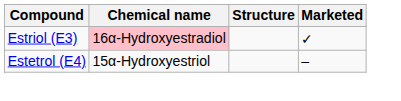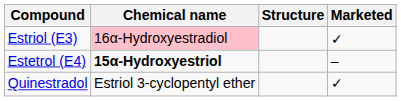Estetrol (E4) | Chemical name: normal -> bold
+ row: Quinestradol | Estriol 3-cyclopentyl ether | ✓
